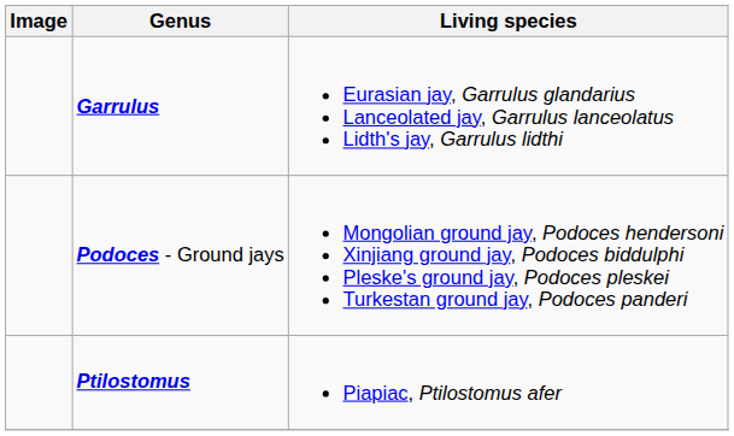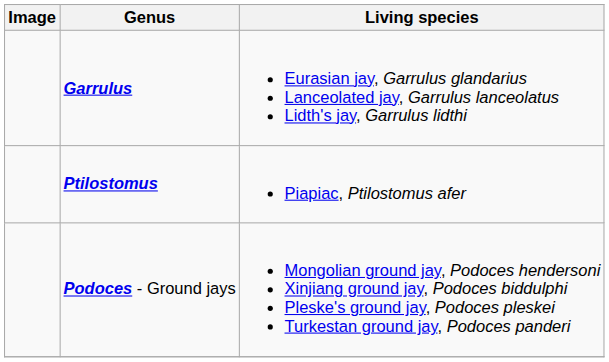rows swapped: Podoces - Ground jays <-> Ptilostomus
